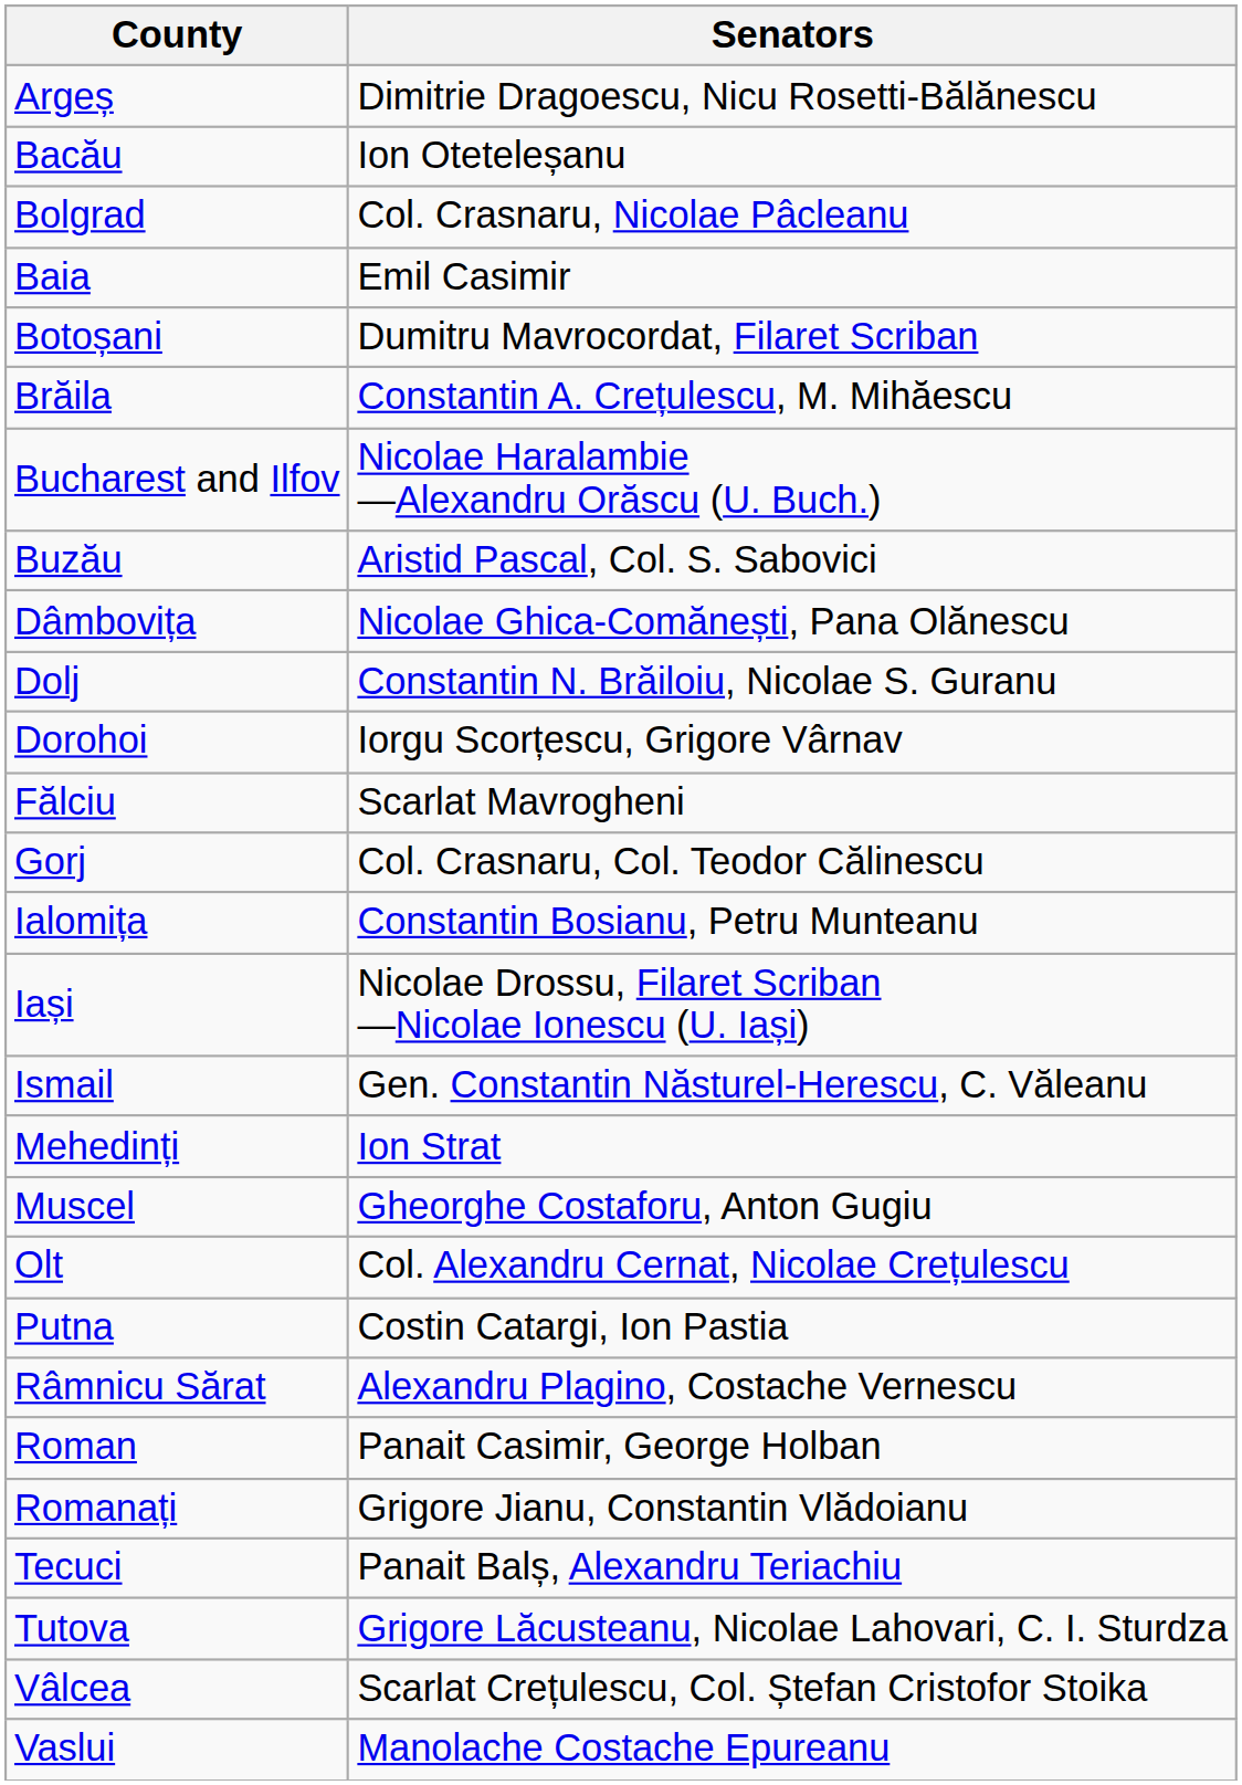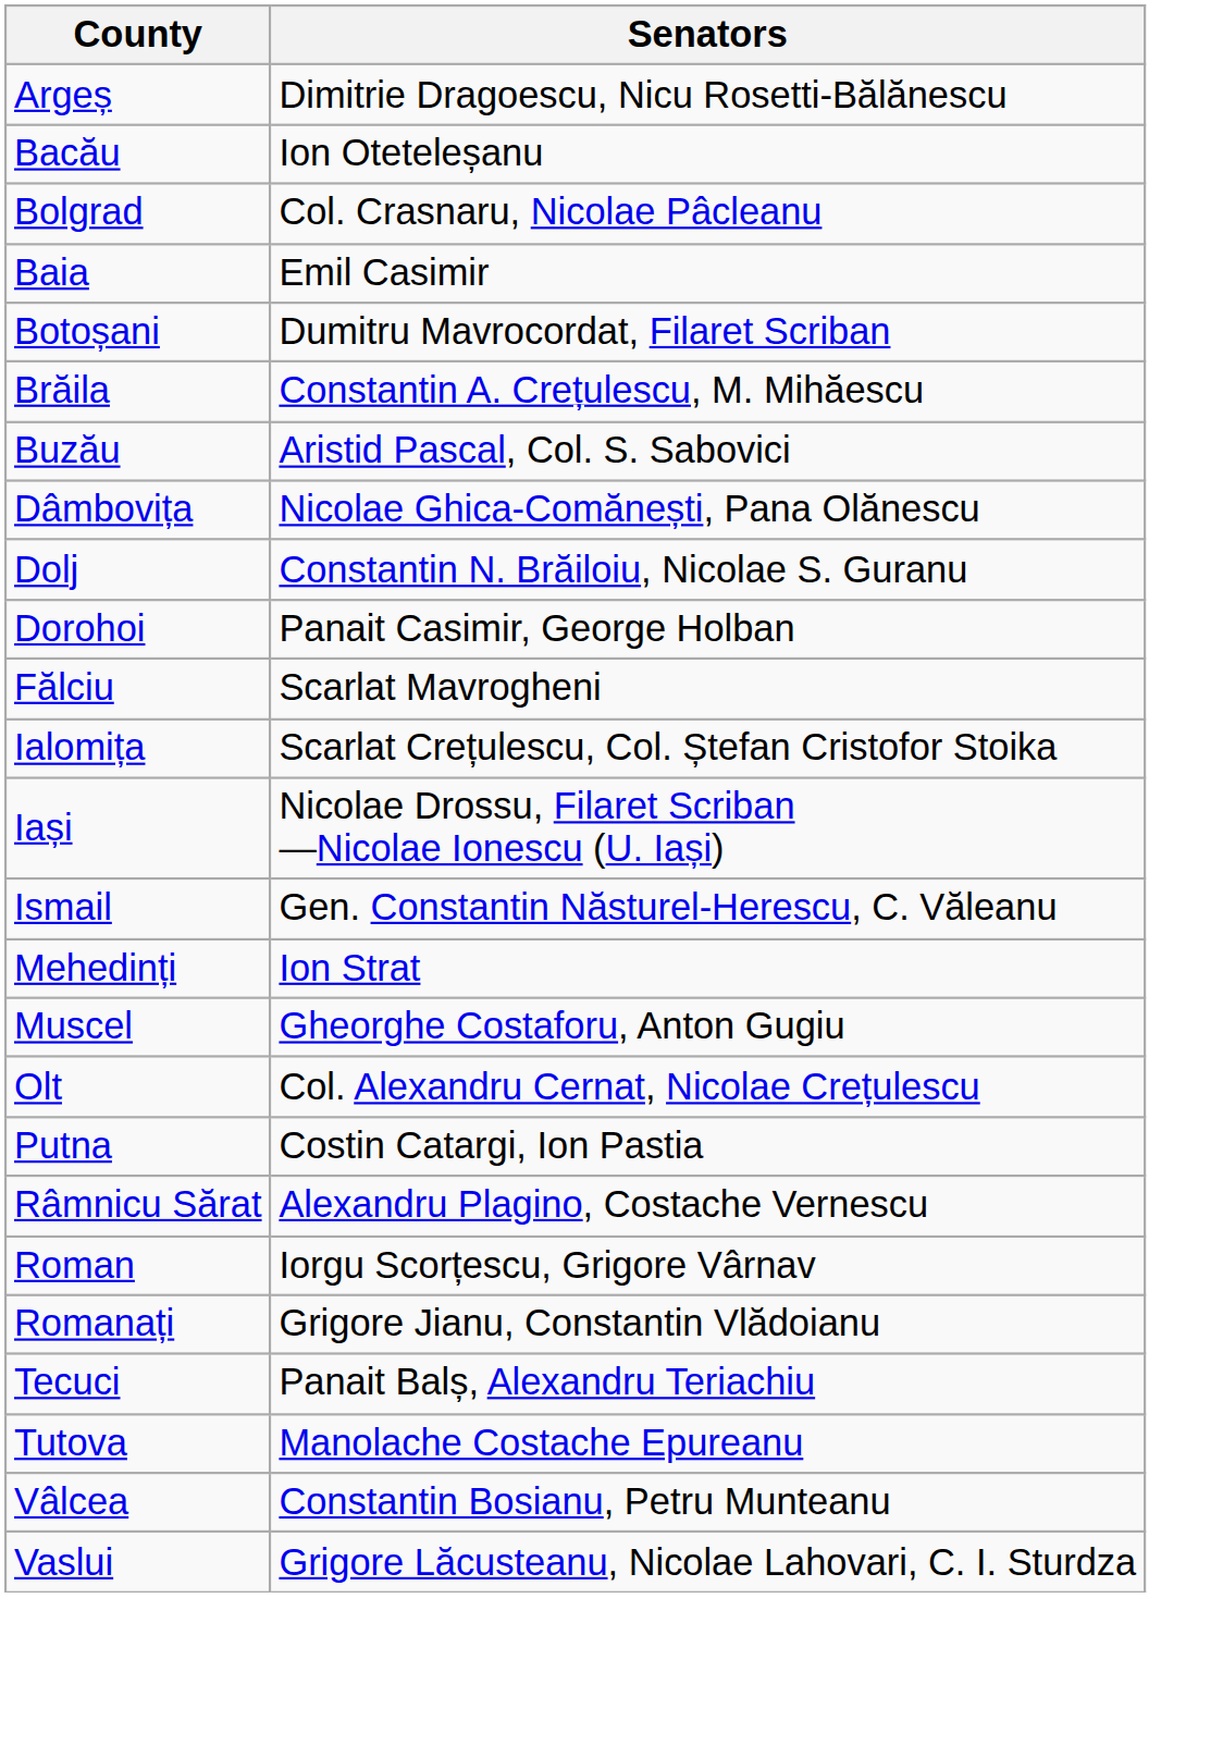- row: Bucharest and Ilfov | Nicolae Haralambie —Alexandru Orăscu (U. Buch.)
Dorohoi | Senators: Iorgu Scorțescu, Grigore Vârnav -> Panait Casimir, George Holban
- row: Gorj | Col. Crasnaru, Col. Teodor Călinescu
Ialomița | Senators: Constantin Bosianu, Petru Munteanu -> Scarlat Crețulescu, Col. Ștefan Cristofor Stoika
Roman | Senators: Panait Casimir, George Holban -> Iorgu Scorțescu, Grigore Vârnav
Tutova | Senators: Grigore Lăcusteanu, Nicolae Lahovari, C. I. Sturdza -> Manolache Costache Epureanu
Vâlcea | Senators: Scarlat Crețulescu, Col. Ștefan Cristofor Stoika -> Constantin Bosianu, Petru Munteanu
Vaslui | Senators: Manolache Costache Epureanu -> Grigore Lăcusteanu, Nicolae Lahovari, C. I. Sturdza
